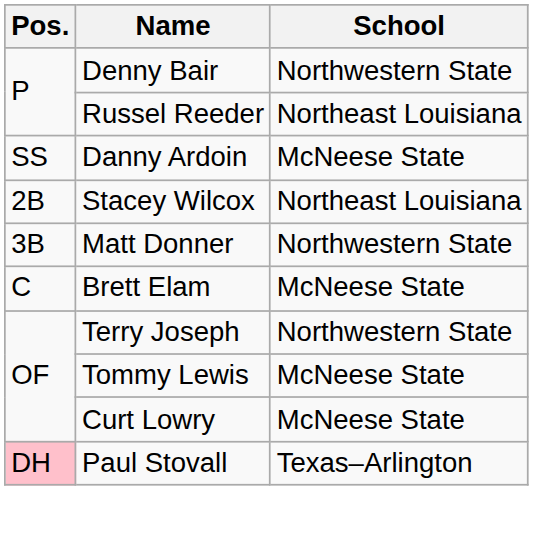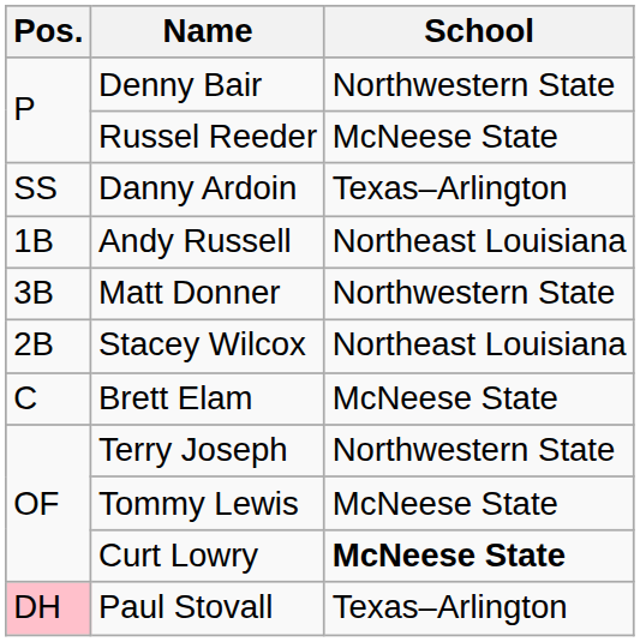Russel Reeder | School: Northeast Louisiana -> McNeese State
Danny Ardoin | School: McNeese State -> Texas–Arlington
+ row: 1B | Andy Russell | Northeast Louisiana
rows swapped: Stacey Wilcox <-> Matt Donner
Curt Lowry | School: normal -> bold
